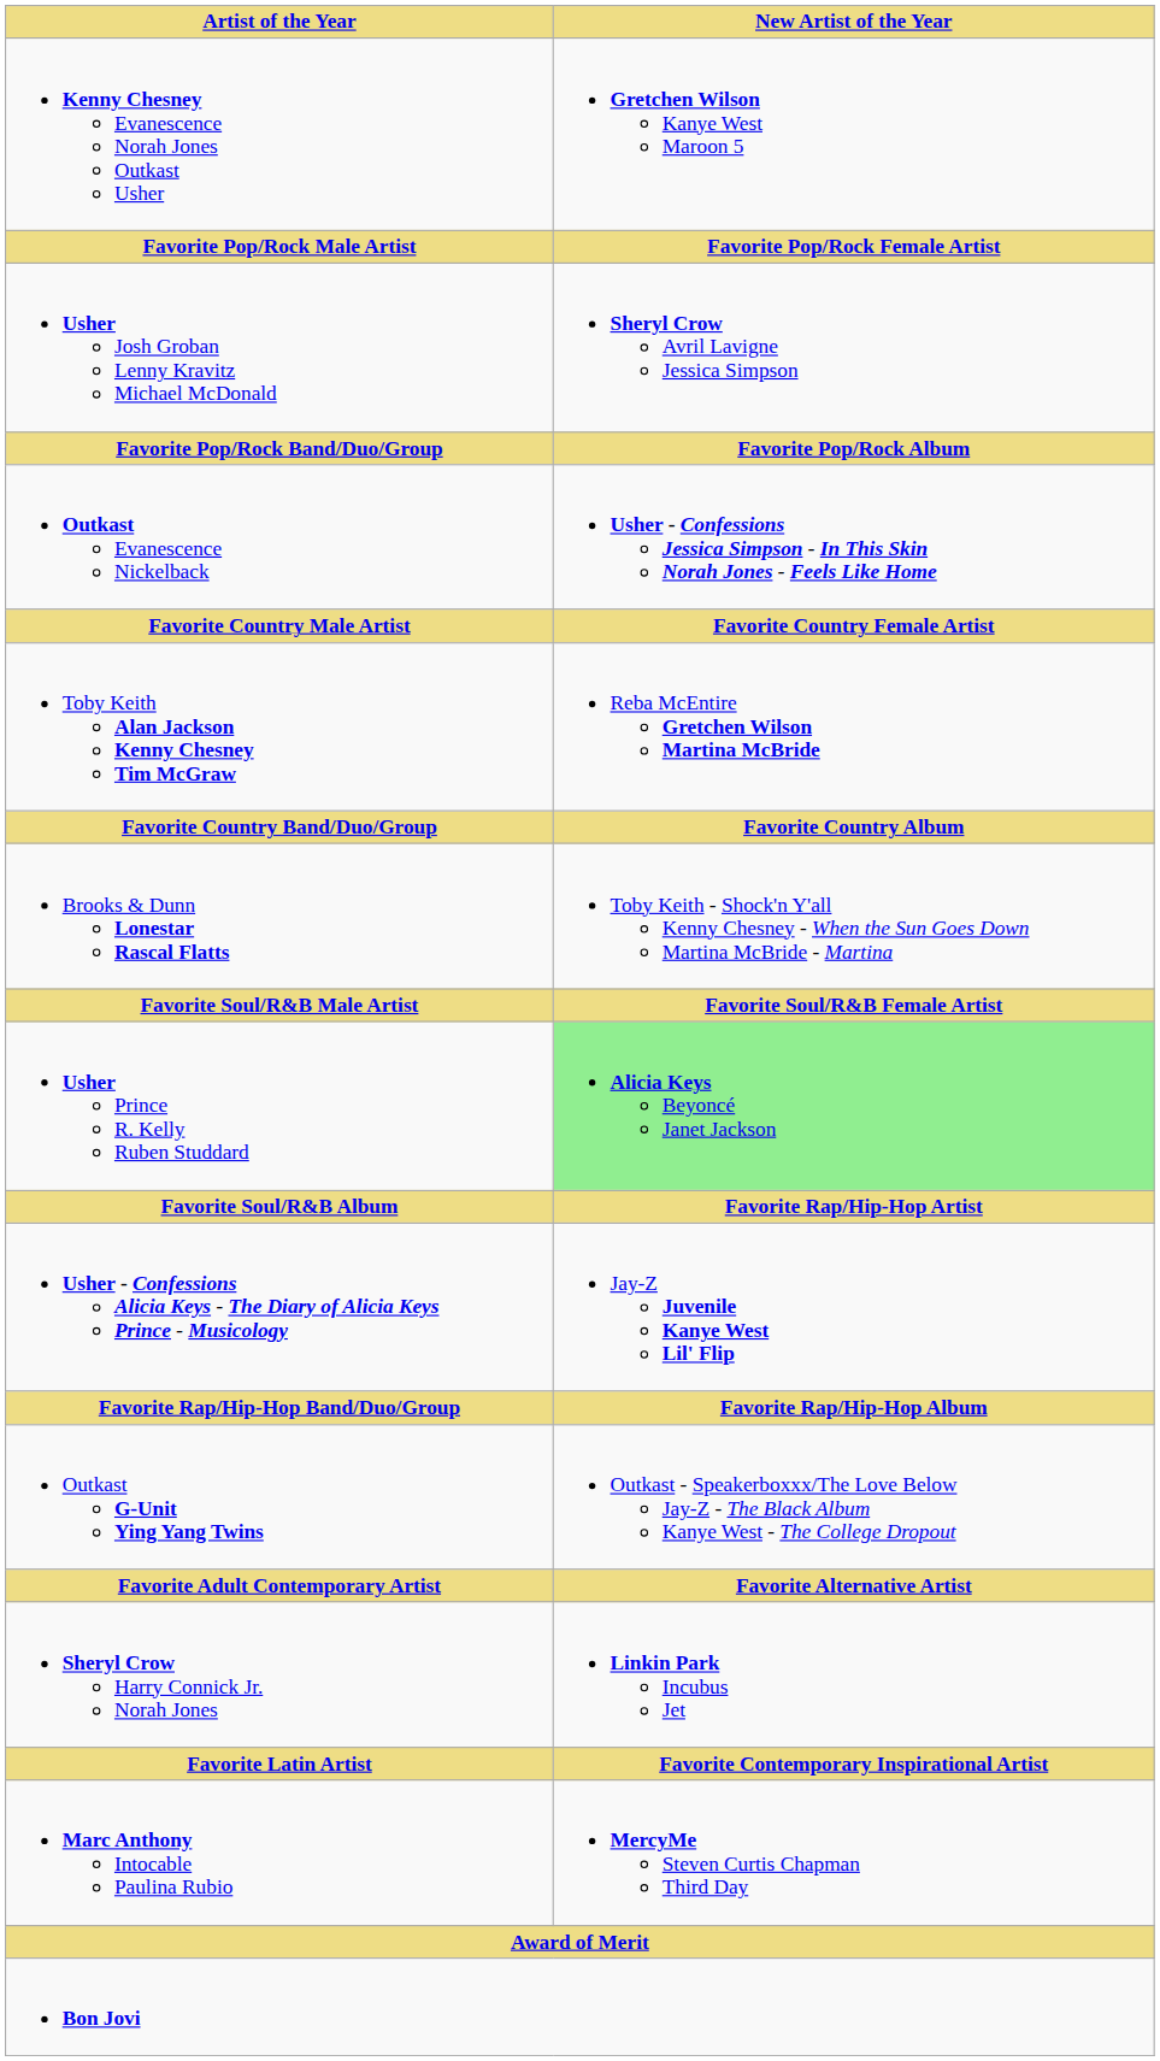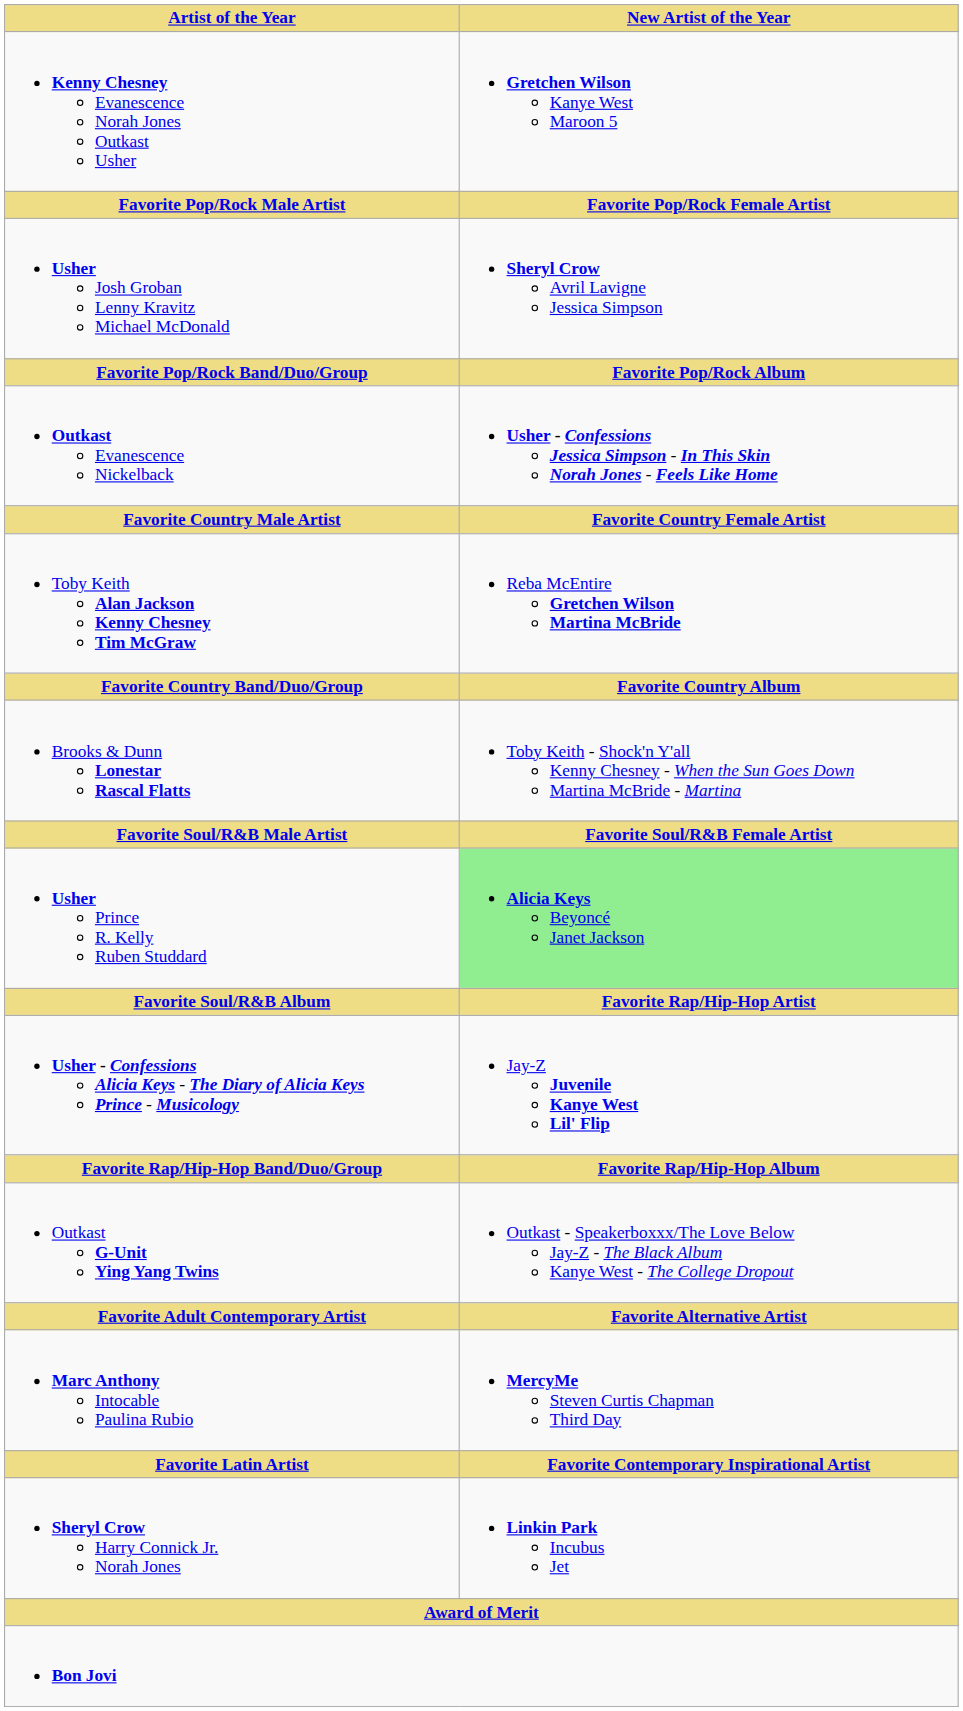rows swapped: Sheryl Crow Harry Connick Jr. Norah Jones <-> Marc Anthony Intocable Paulina Rubio
